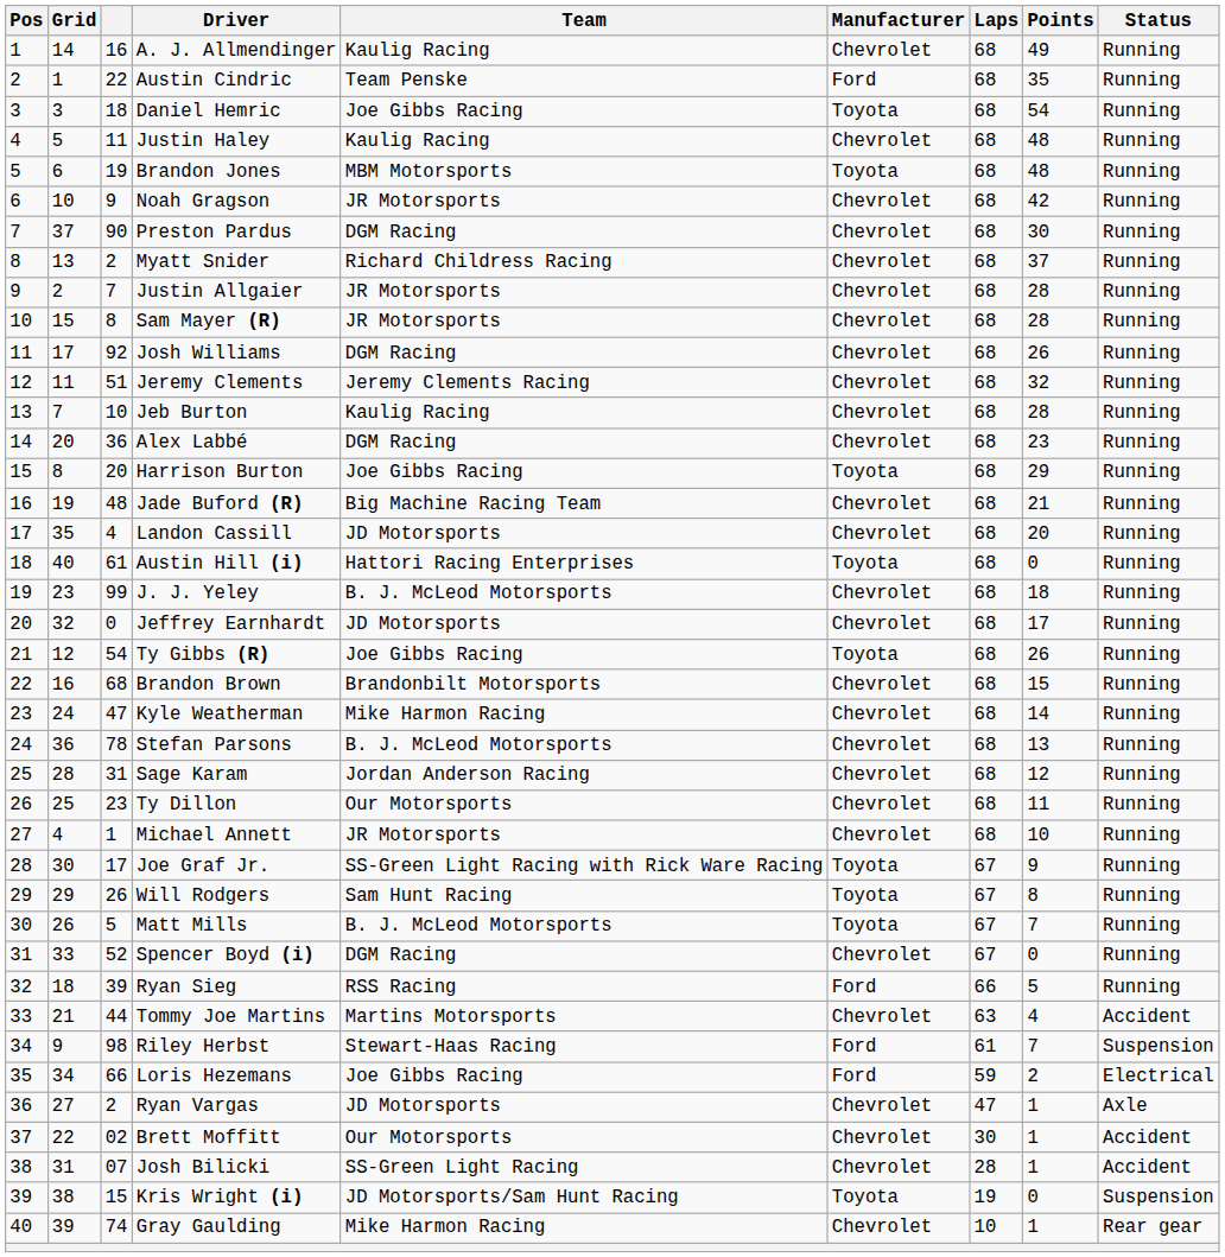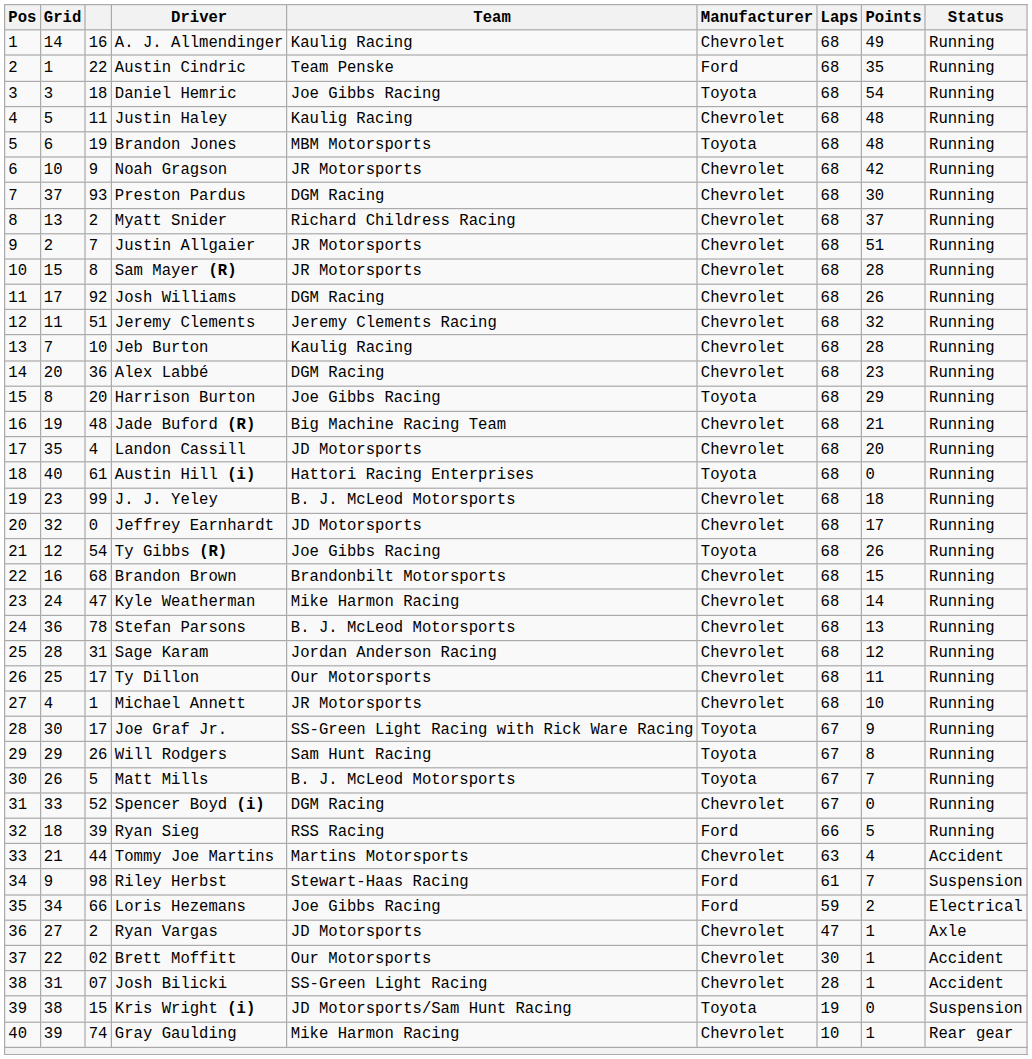Preston Pardus | column 3: 90 -> 93
Justin Allgaier | Points: 28 -> 51
Ty Dillon | column 3: 23 -> 17
